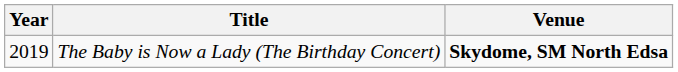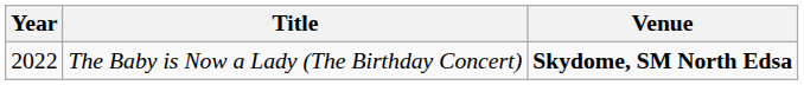The Baby is Now a Lady (The Birthday Concert) | Year: 2019 -> 2022
